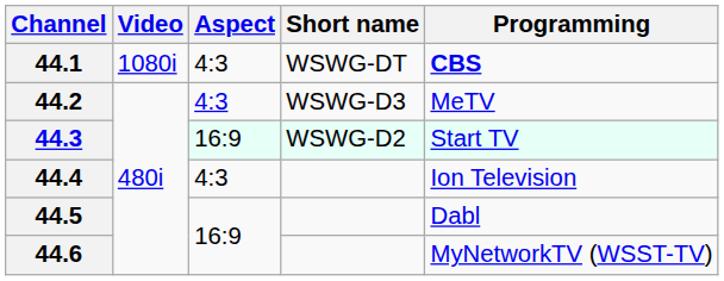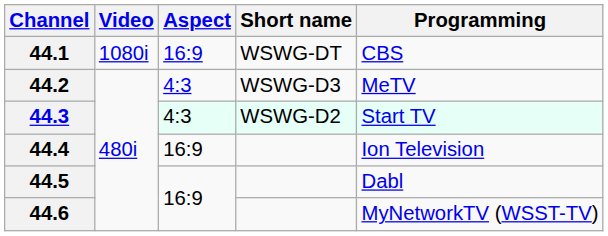44.1 | Aspect: 4:3 -> 16:9
44.1 | Programming: bold -> normal
44.3 | Aspect: 16:9 -> 4:3
44.4 | Aspect: 4:3 -> 16:9
